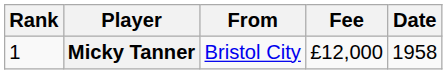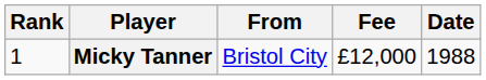Micky Tanner | Date: 1958 -> 1988
